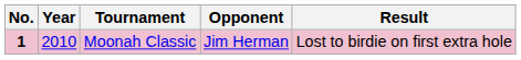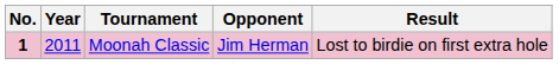Moonah Classic | Year: 2010 -> 2011
